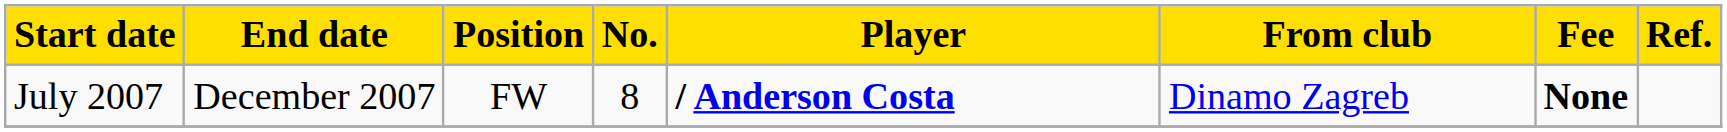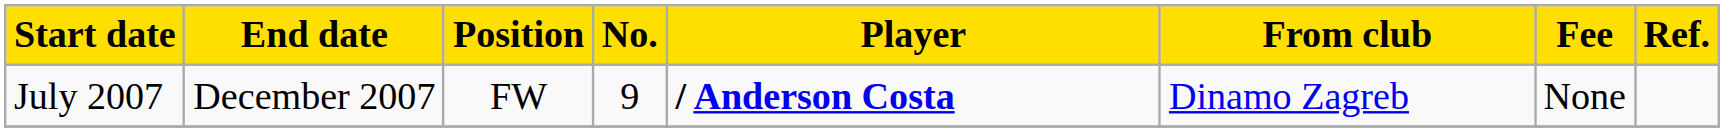July 2007 | No.: 8 -> 9
July 2007 | Fee: bold -> normal
